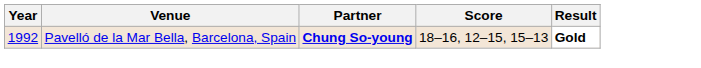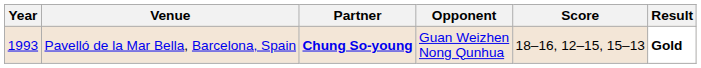+ column: Opponent | Guan Weizhen Nong Qunhua
Pavelló de la Mar Bella, Barcelona, Spain | Year: 1992 -> 1993
